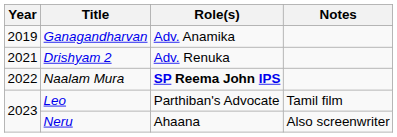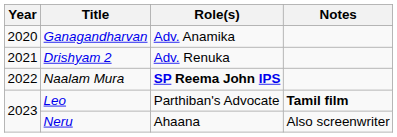Ganagandharvan | Year: 2019 -> 2020
Leo | Notes: normal -> bold
